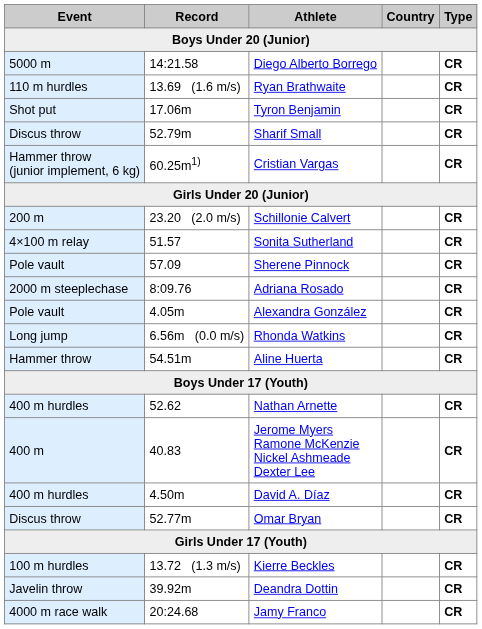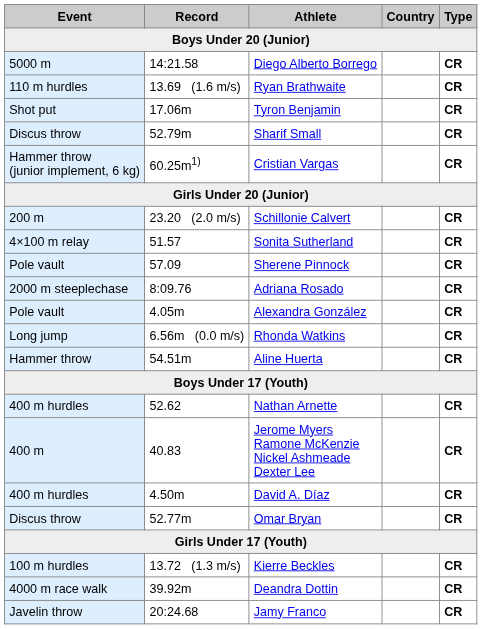Deandra Dottin | Event: Javelin throw -> 4000 m race walk
Jamy Franco | Event: 4000 m race walk -> Javelin throw
